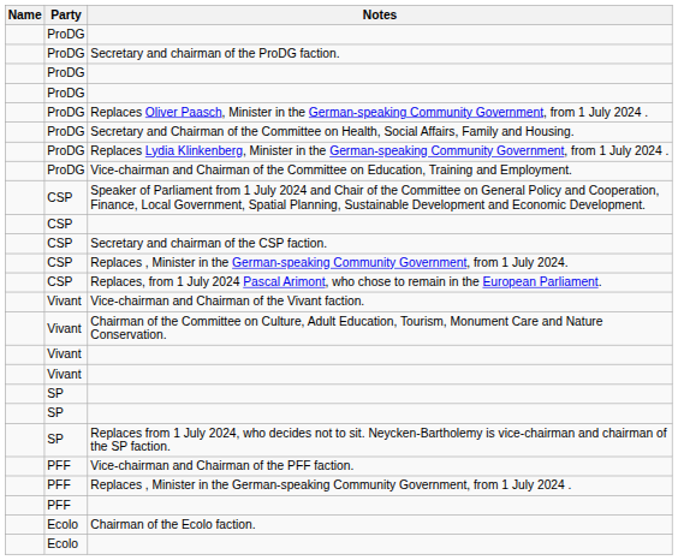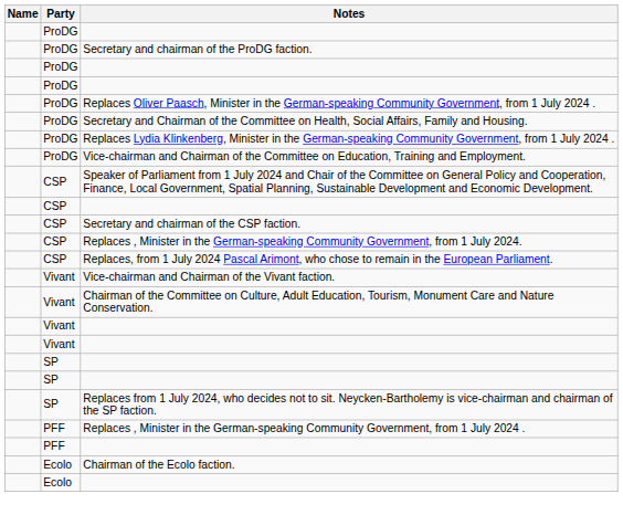- row: PFF | Vice-chairman and Chairman of the PFF faction.
